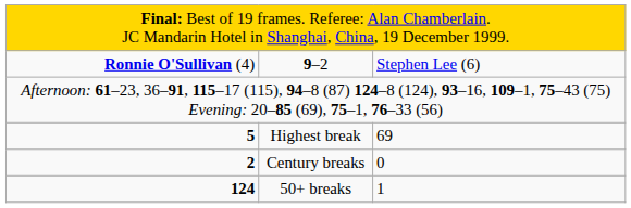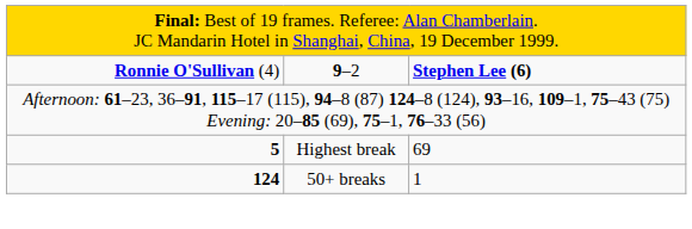9–2 | column 3: normal -> bold
- row: 2 | Century breaks | 0
